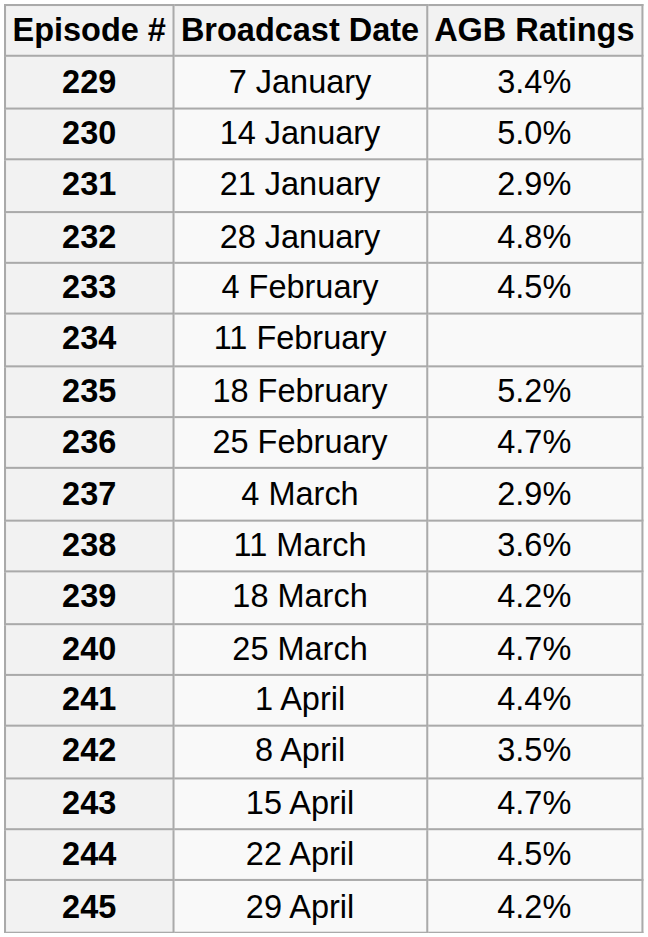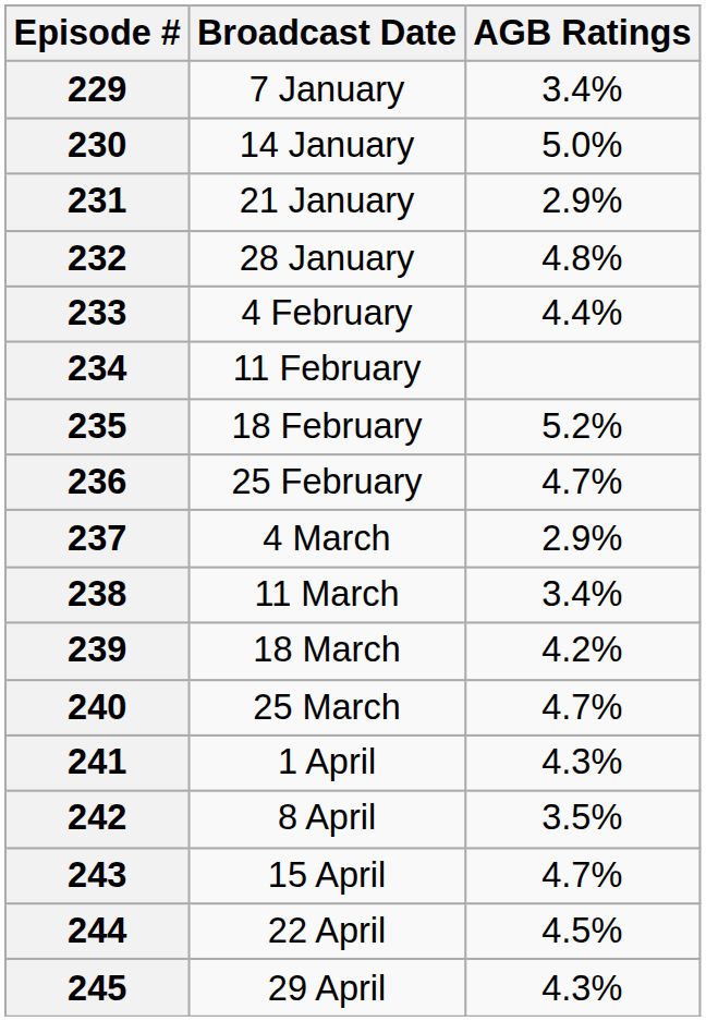233 | AGB Ratings: 4.5% -> 4.4%
238 | AGB Ratings: 3.6% -> 3.4%
241 | AGB Ratings: 4.4% -> 4.3%
245 | AGB Ratings: 4.2% -> 4.3%
